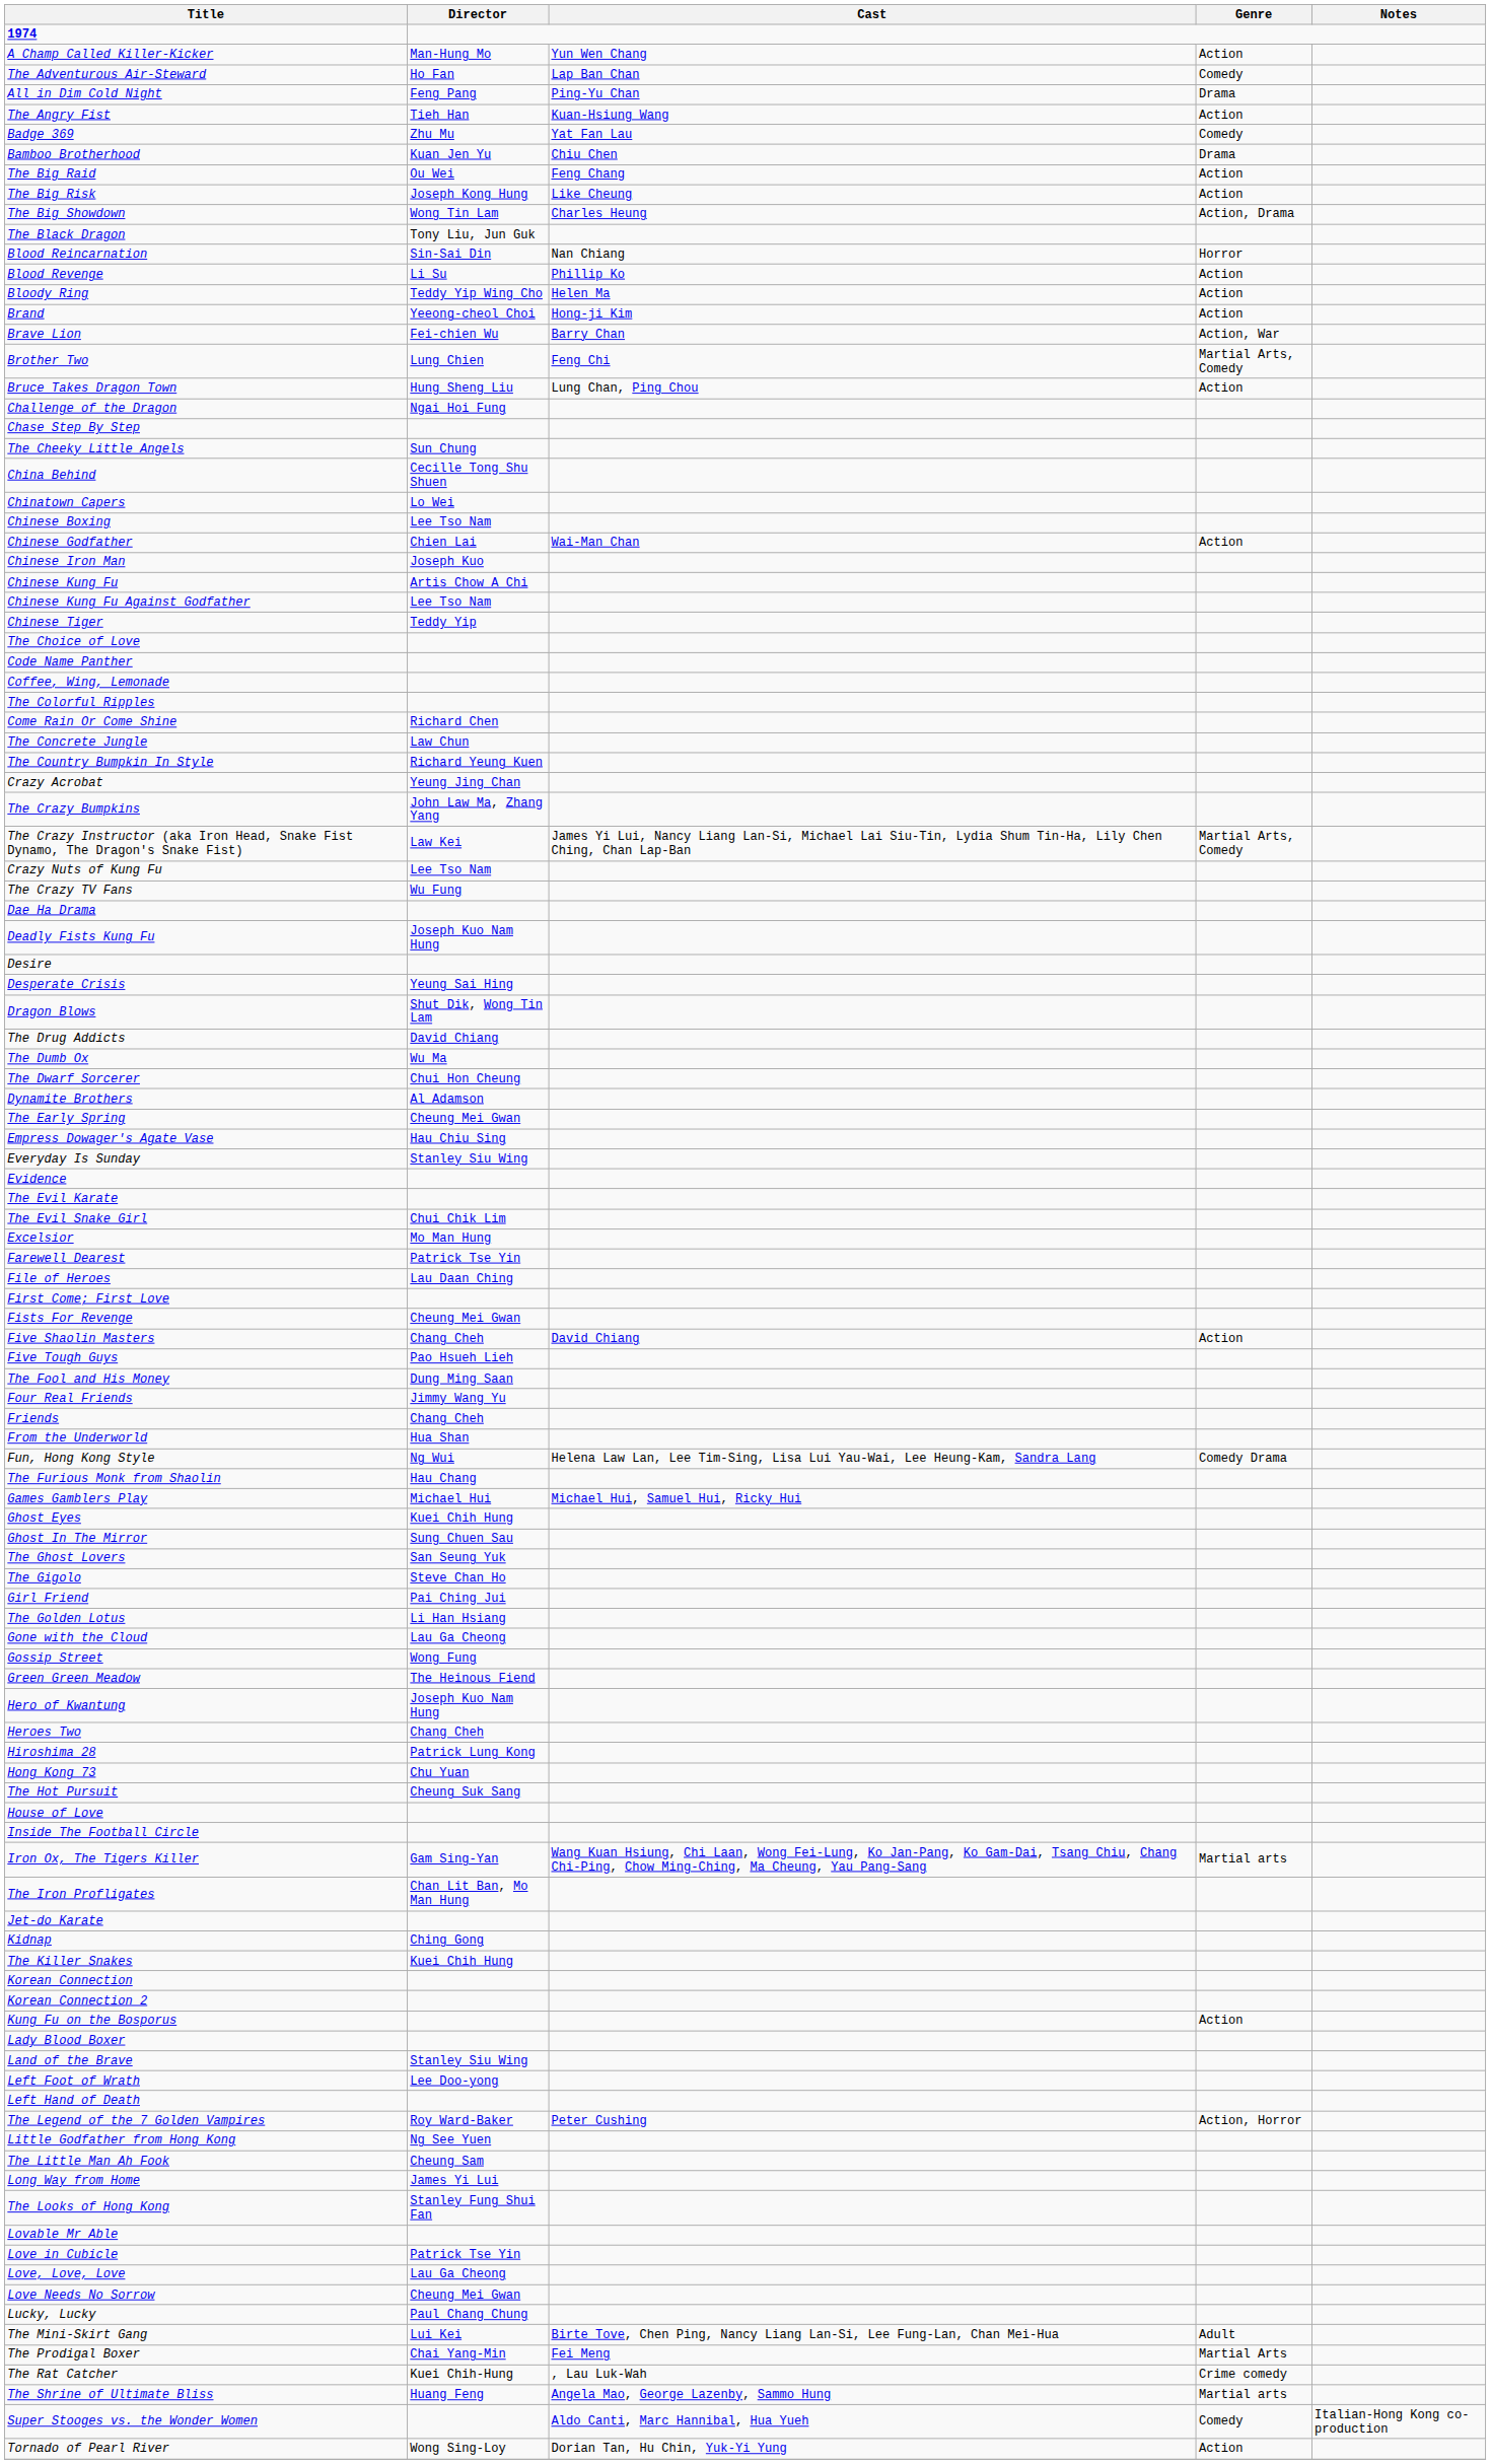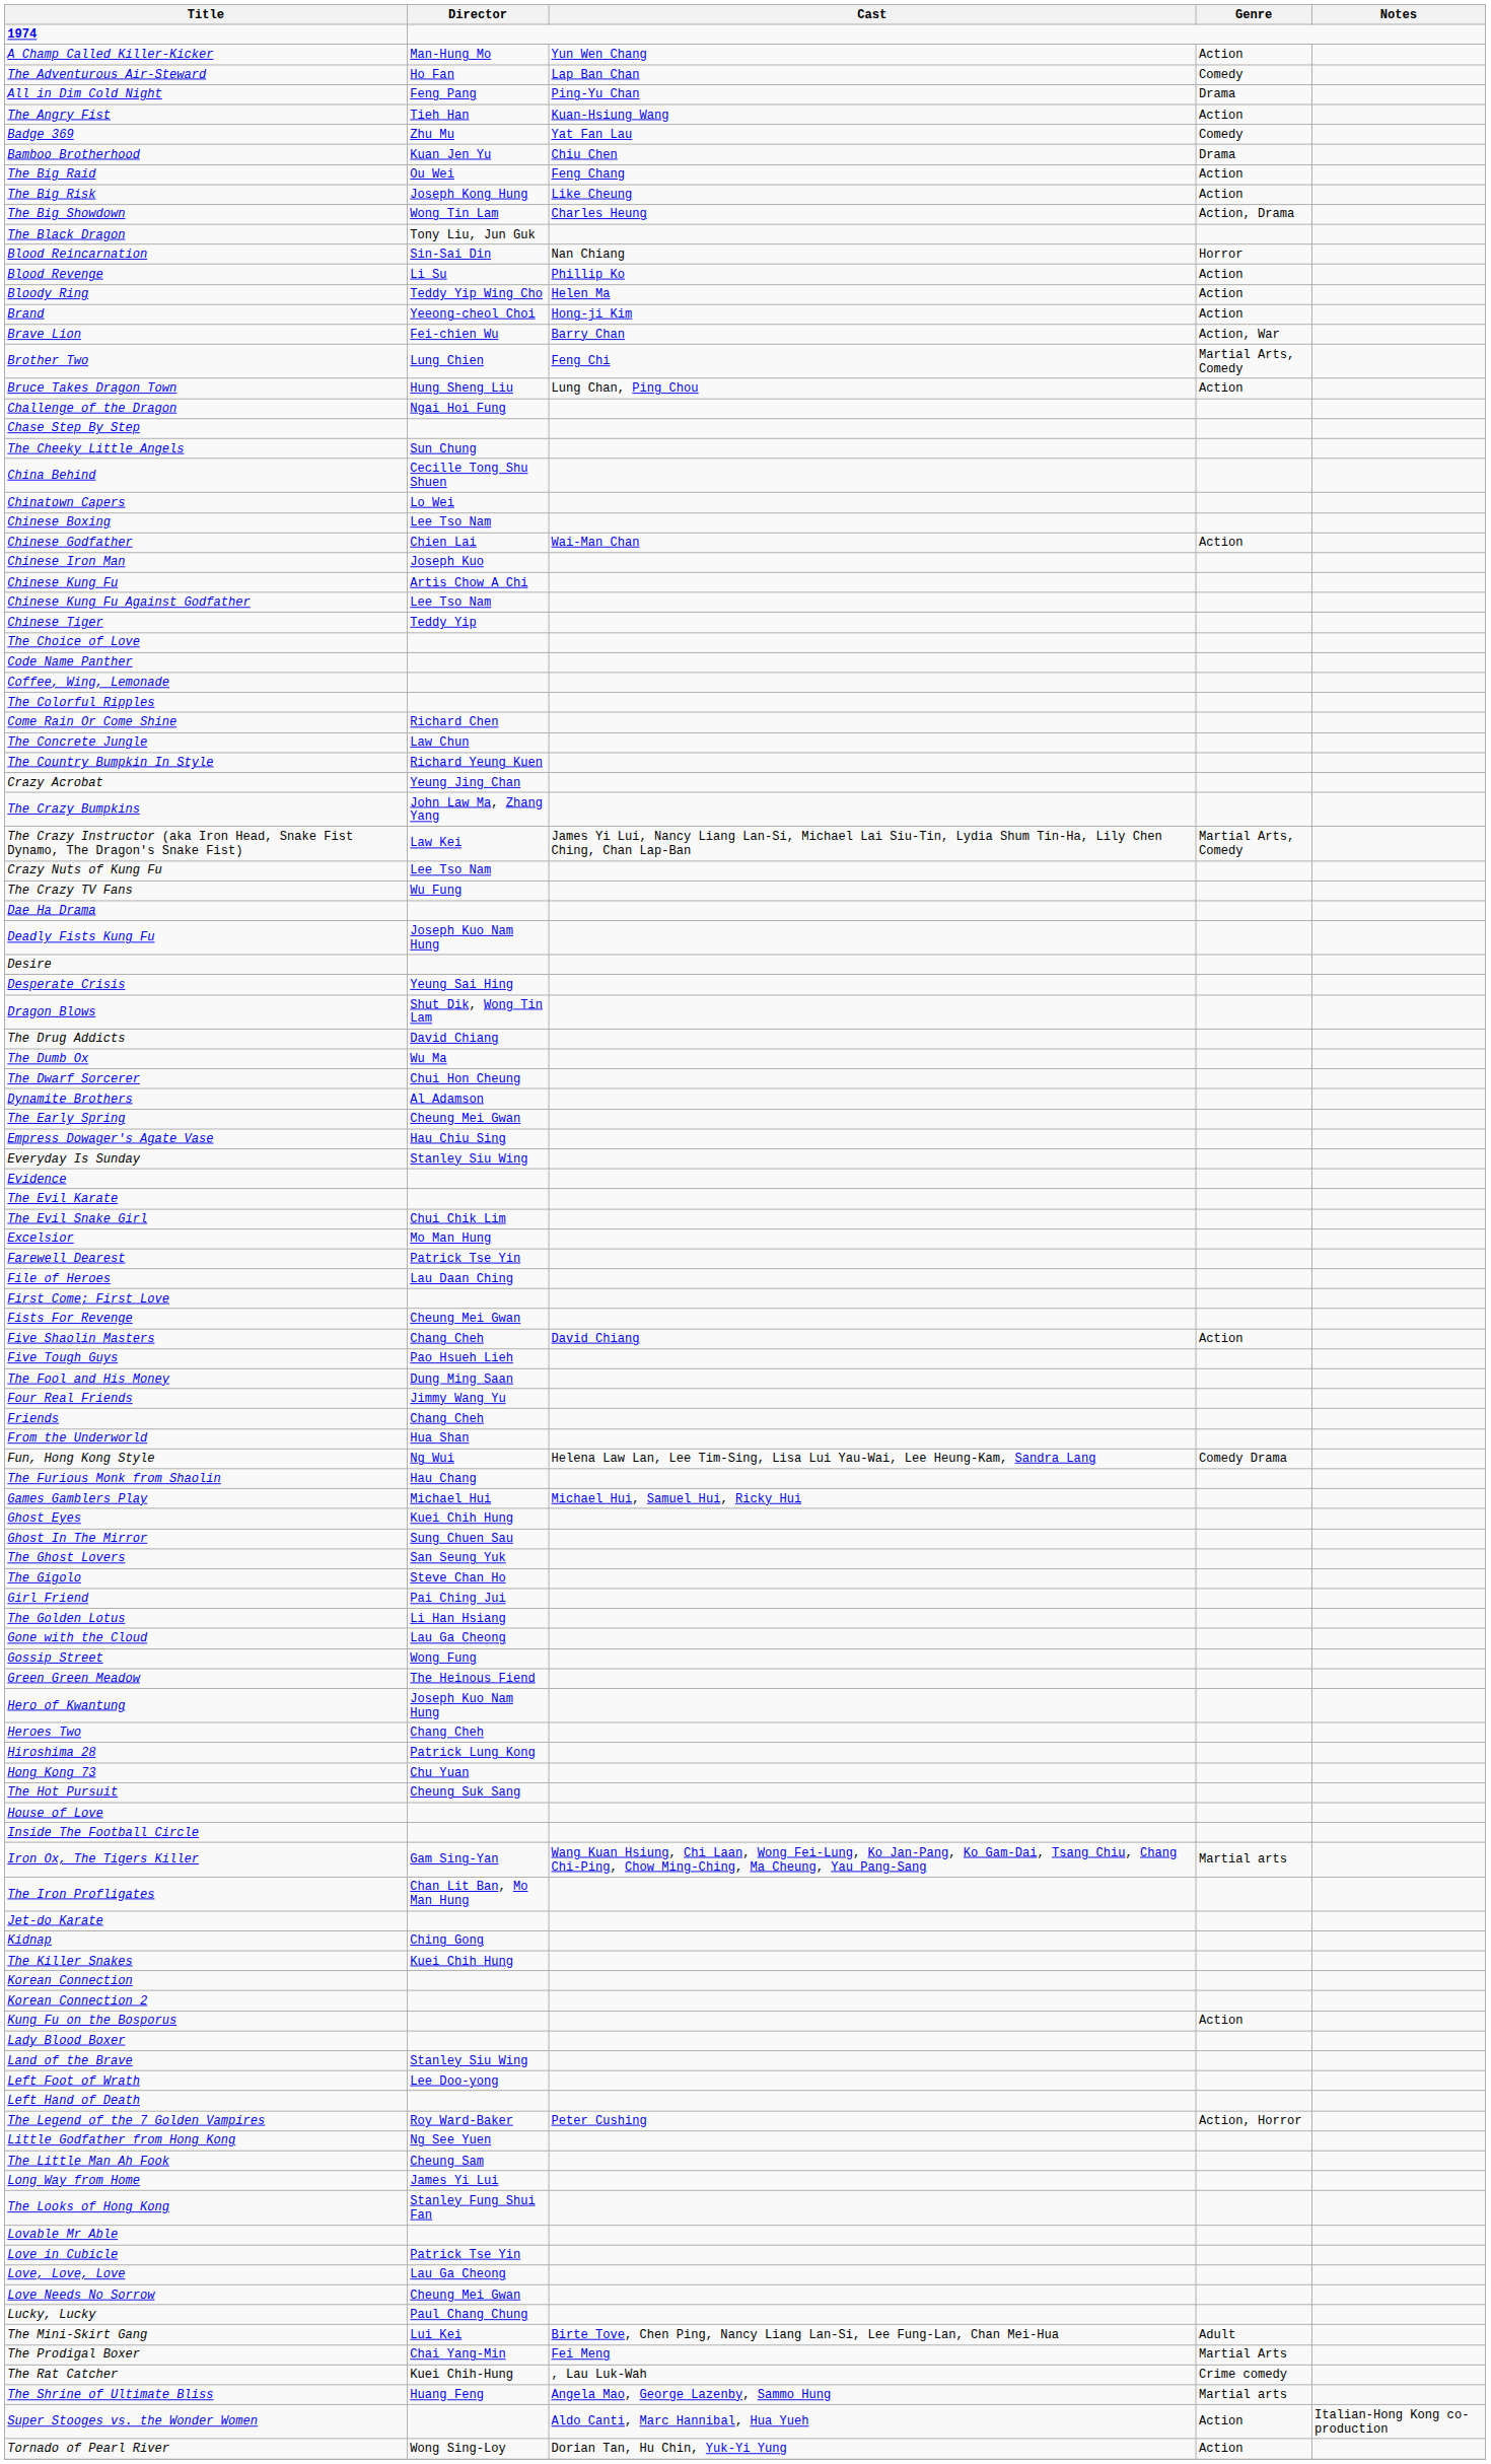Super Stooges vs. the Wonder Women | Genre: Comedy -> Action
